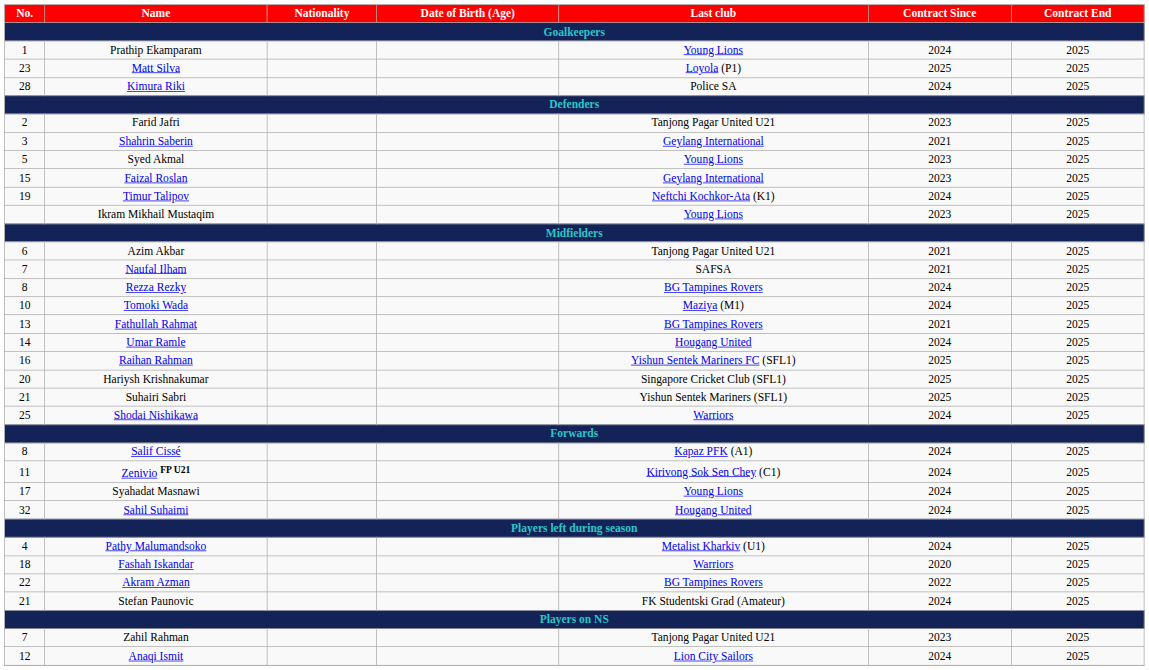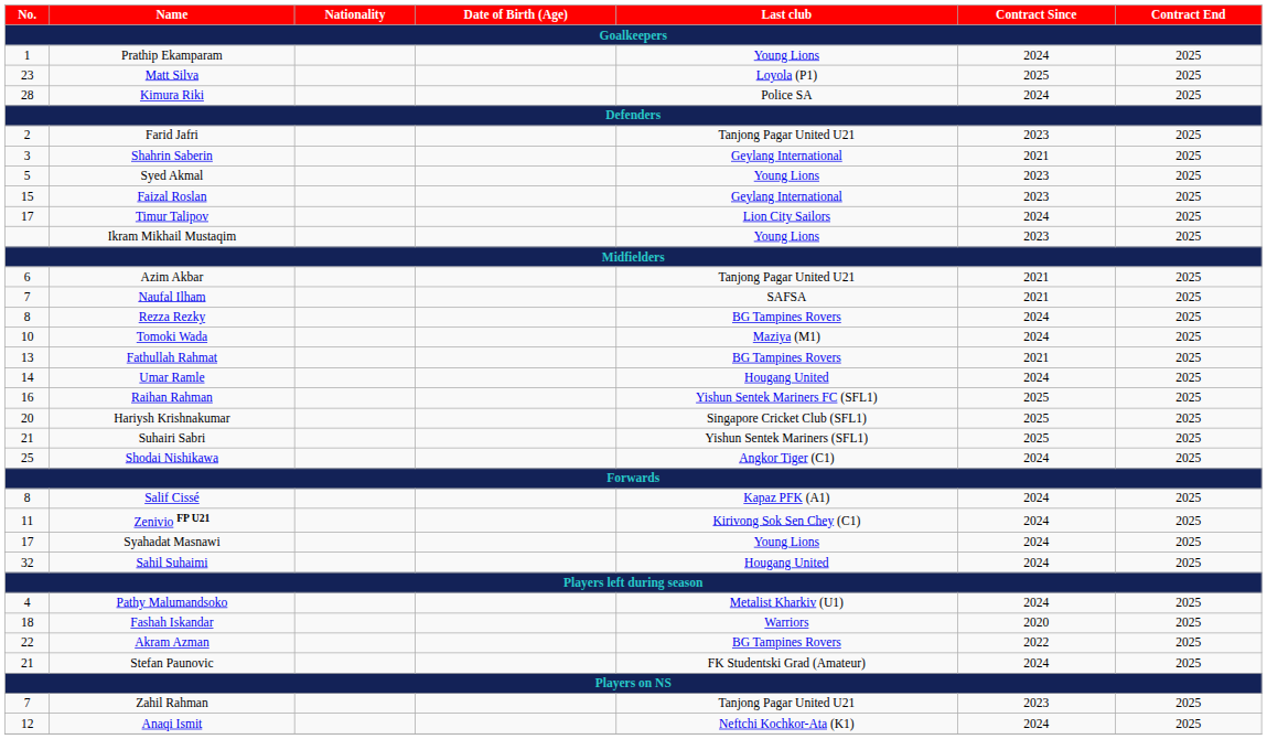Timur Talipov | No.: 19 -> 17
Timur Talipov | Last club: Neftchi Kochkor-Ata (K1) -> Lion City Sailors
Shodai Nishikawa | Last club: Warriors -> Angkor Tiger (C1)
Anaqi Ismit | Last club: Lion City Sailors -> Neftchi Kochkor-Ata (K1)
